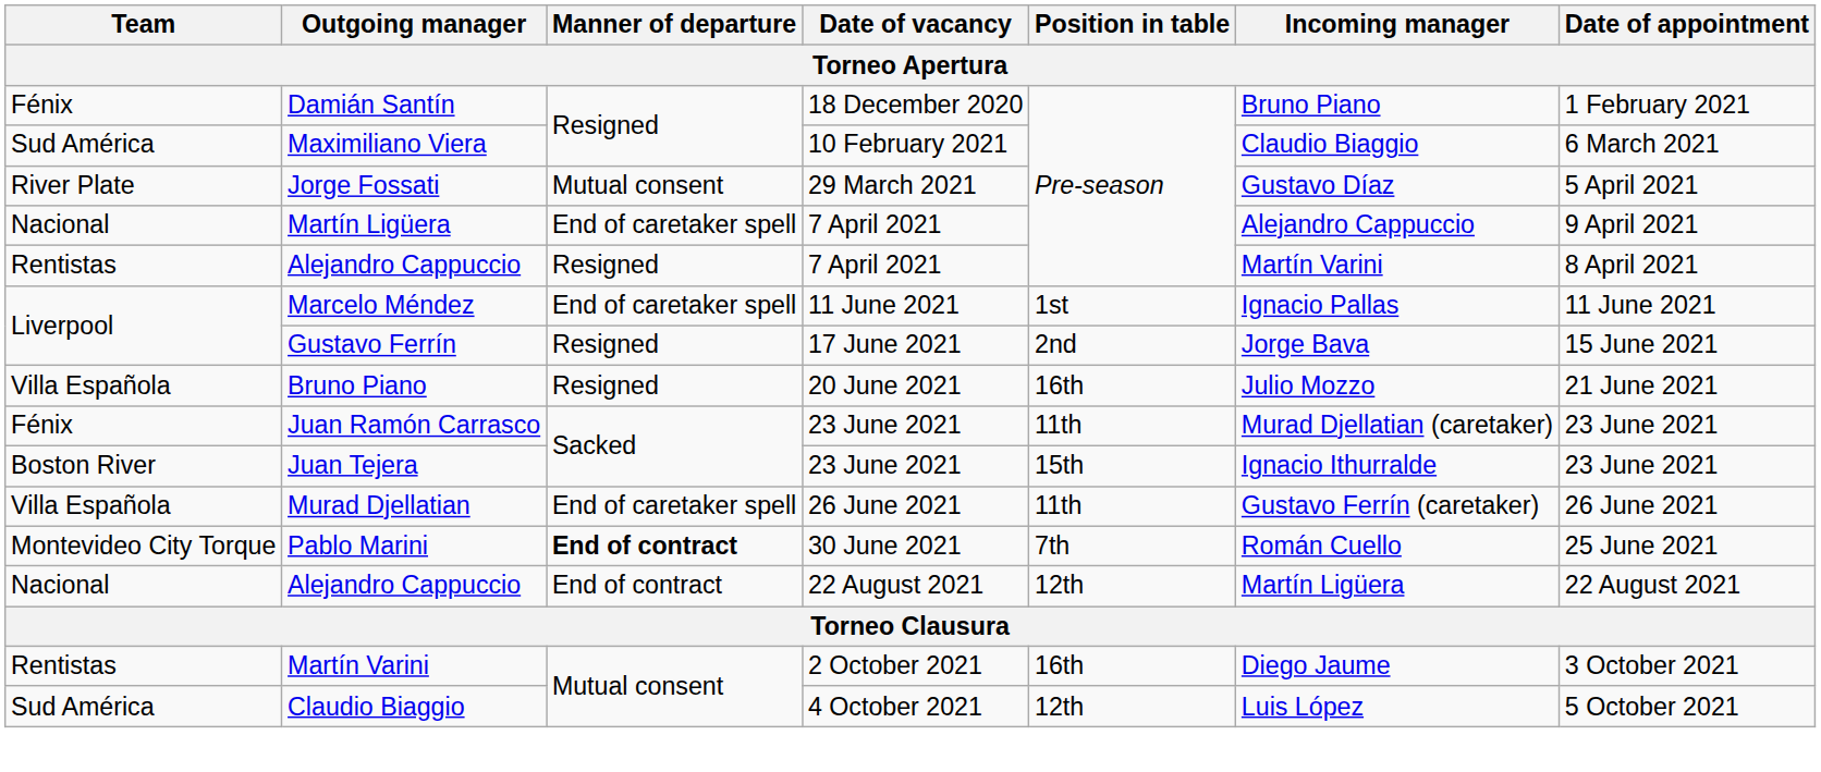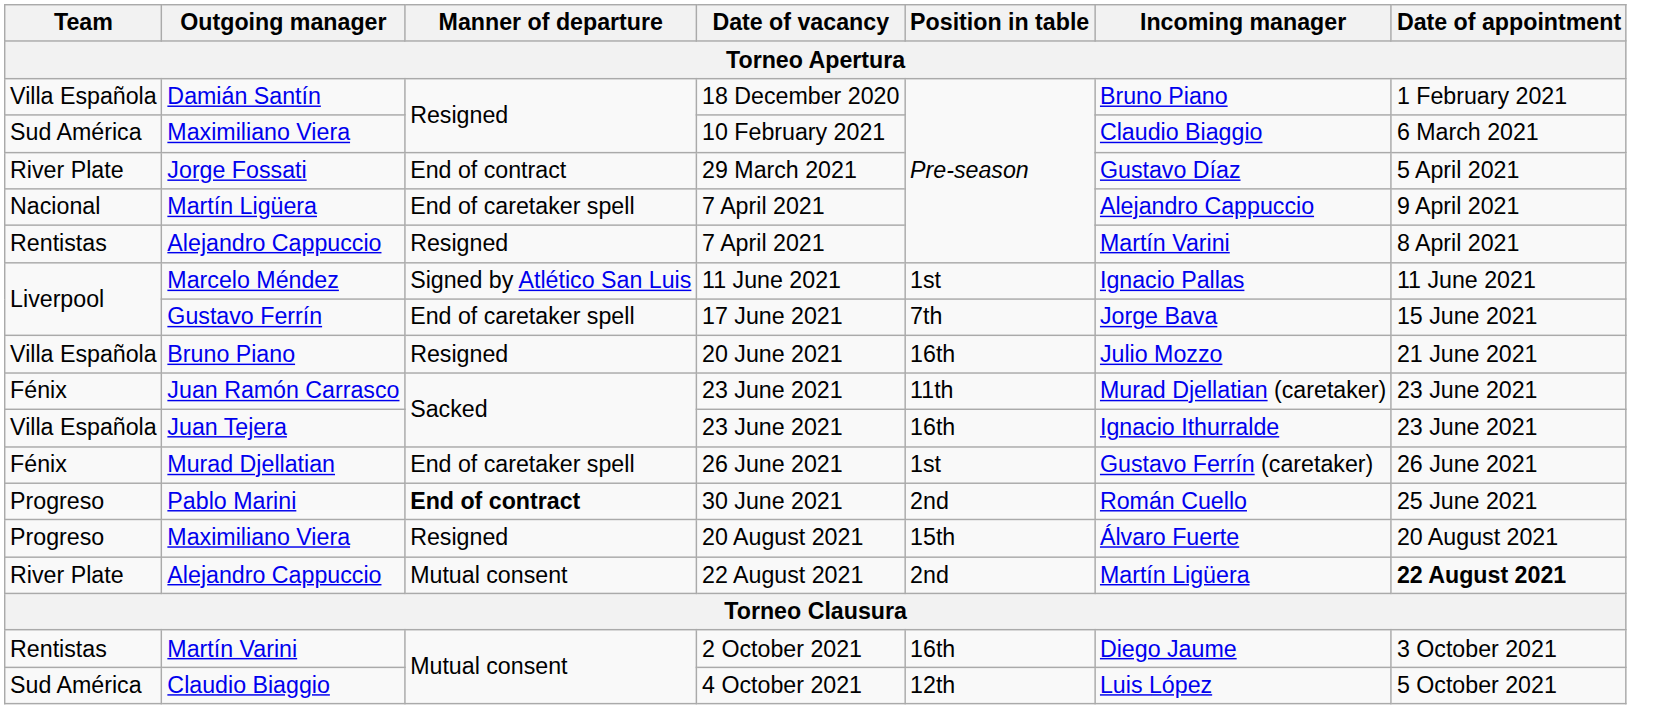Damián Santín | Team: Fénix -> Villa Española
Jorge Fossati | Manner of departure: Mutual consent -> End of contract
Marcelo Méndez | Manner of departure: End of caretaker spell -> Signed by Atlético San Luis
Gustavo Ferrín | Manner of departure: Resigned -> End of caretaker spell
Gustavo Ferrín | Position in table: 2nd -> 7th
Juan Tejera | Team: Boston River -> Villa Española
Juan Tejera | Position in table: 15th -> 16th
Murad Djellatian | Team: Villa Española -> Fénix
Murad Djellatian | Position in table: 11th -> 1st
Pablo Marini | Team: Montevideo City Torque -> Progreso
Pablo Marini | Position in table: 7th -> 2nd
+ row: Progreso | Maximiliano Viera | Resigned | 20 August 2021 | 15th | Álvaro Fuerte | 20 August 2021
Alejandro Cappuccio / 22 August 2021 | Team: Nacional -> River Plate
Alejandro Cappuccio / 22 August 2021 | Manner of departure: End of contract -> Mutual consent
Alejandro Cappuccio / 22 August 2021 | Position in table: 12th -> 2nd
Alejandro Cappuccio / 22 August 2021 | Date of appointment: normal -> bold
